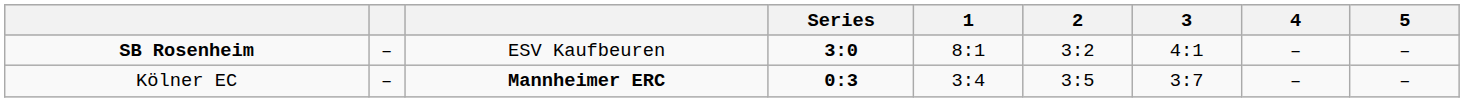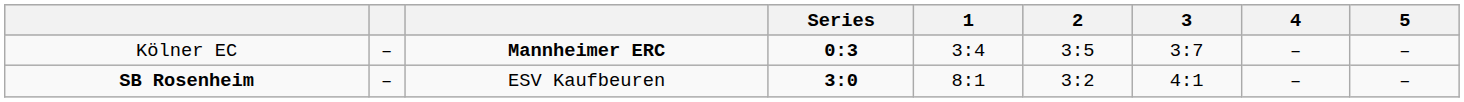rows swapped: SB Rosenheim <-> Kölner EC
